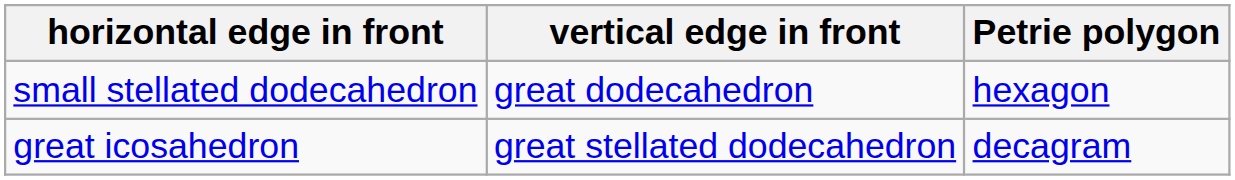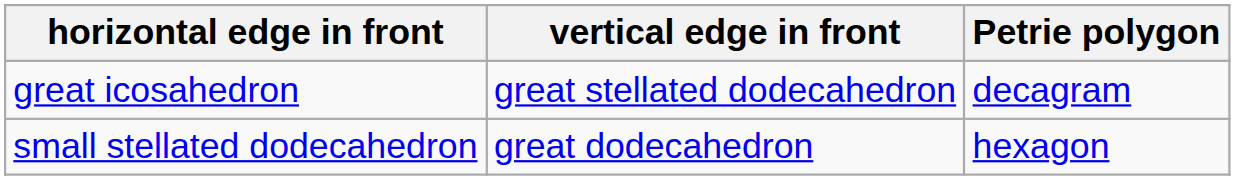rows swapped: small stellated dodecahedron <-> great icosahedron
